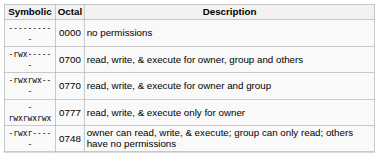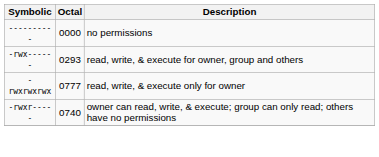-rwx------ | Octal: 0700 -> 0293
- row: -rwxrwx--- | 0770 | read, write, & execute for owner and group
-rwxr----- | Octal: 0748 -> 0740
